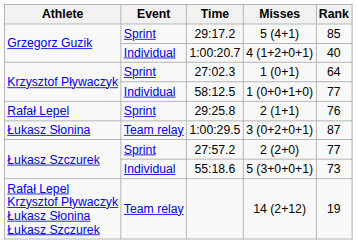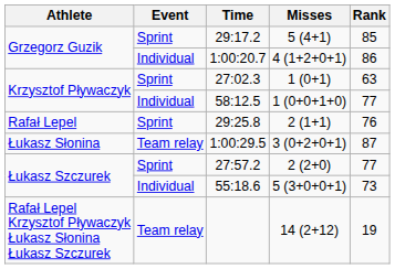1:00:20.7 | Rank: 40 -> 86
27:02.3 | Rank: 64 -> 63
